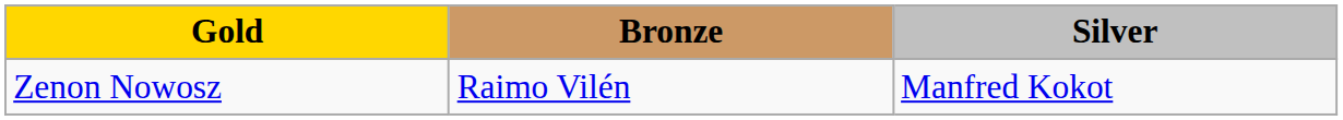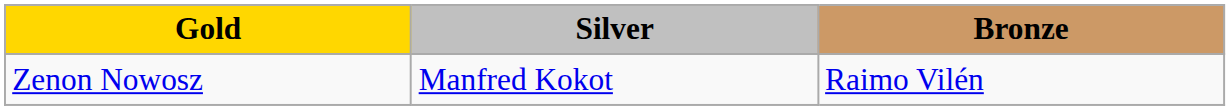columns swapped: Silver <-> Bronze
